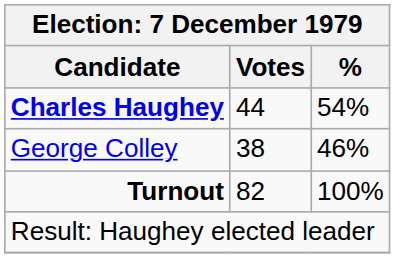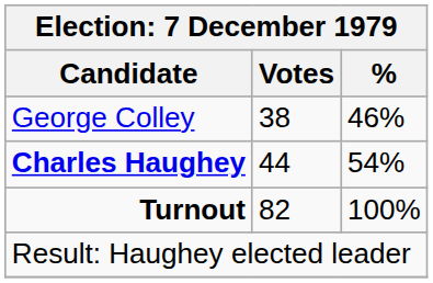rows swapped: Charles Haughey <-> George Colley
